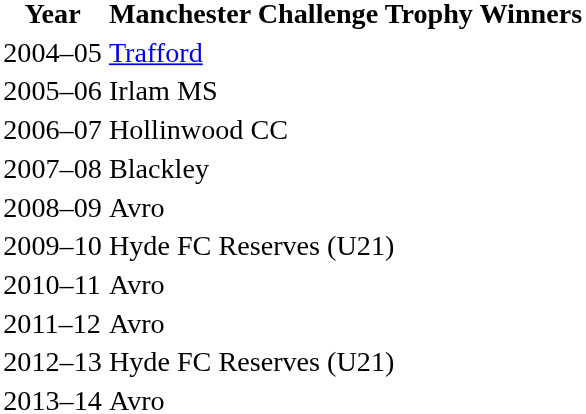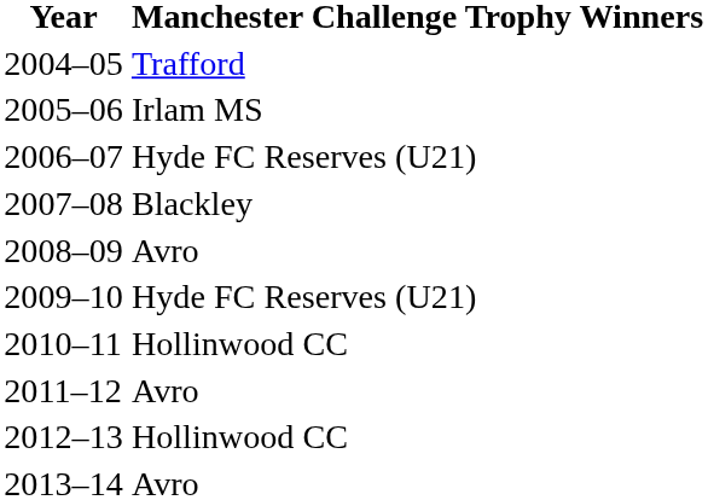2006–07 | Manchester Challenge Trophy Winners: Hollinwood CC -> Hyde FC Reserves (U21)
2010–11 | Manchester Challenge Trophy Winners: Avro -> Hollinwood CC
2012–13 | Manchester Challenge Trophy Winners: Hyde FC Reserves (U21) -> Hollinwood CC
